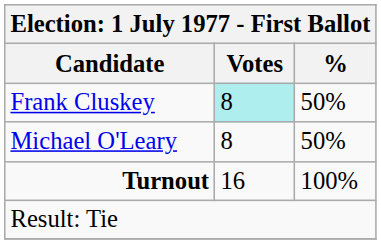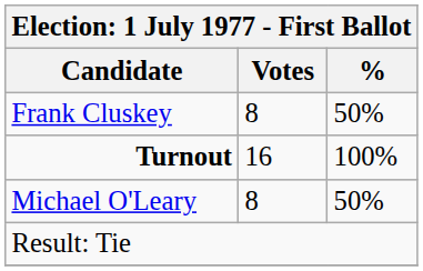Frank Cluskey | Votes: paleturquoise background -> no background
rows swapped: Michael O'Leary <-> Turnout
